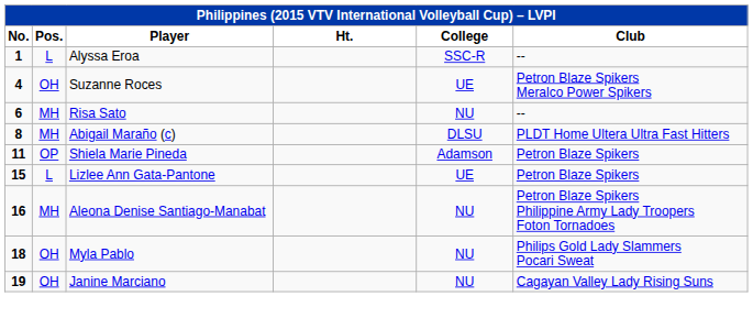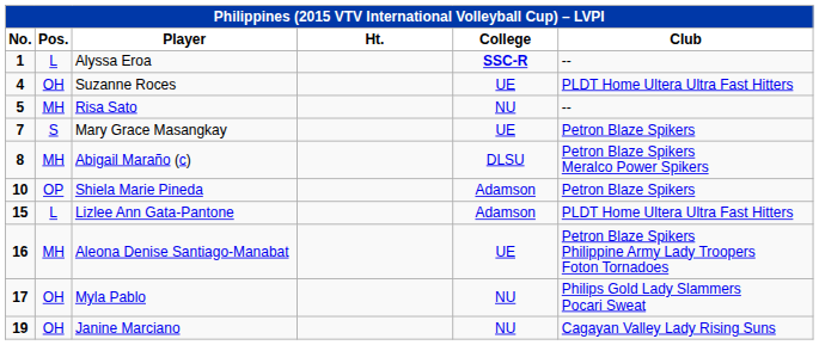Alyssa Eroa | College: normal -> bold
Suzanne Roces | Club: Petron Blaze Spikers Meralco Power Spikers -> PLDT Home Ultera Ultra Fast Hitters
Risa Sato | No.: 6 -> 5
+ row: 7 | S | Mary Grace Masangkay | UE | Petron Blaze Spikers
Abigail Maraño (c) | Club: PLDT Home Ultera Ultra Fast Hitters -> Petron Blaze Spikers Meralco Power Spikers
Shiela Marie Pineda | No.: 11 -> 10
Lizlee Ann Gata-Pantone | College: UE -> Adamson
Lizlee Ann Gata-Pantone | Club: Petron Blaze Spikers -> PLDT Home Ultera Ultra Fast Hitters
Aleona Denise Santiago-Manabat | College: NU -> UE
Myla Pablo | No.: 18 -> 17
